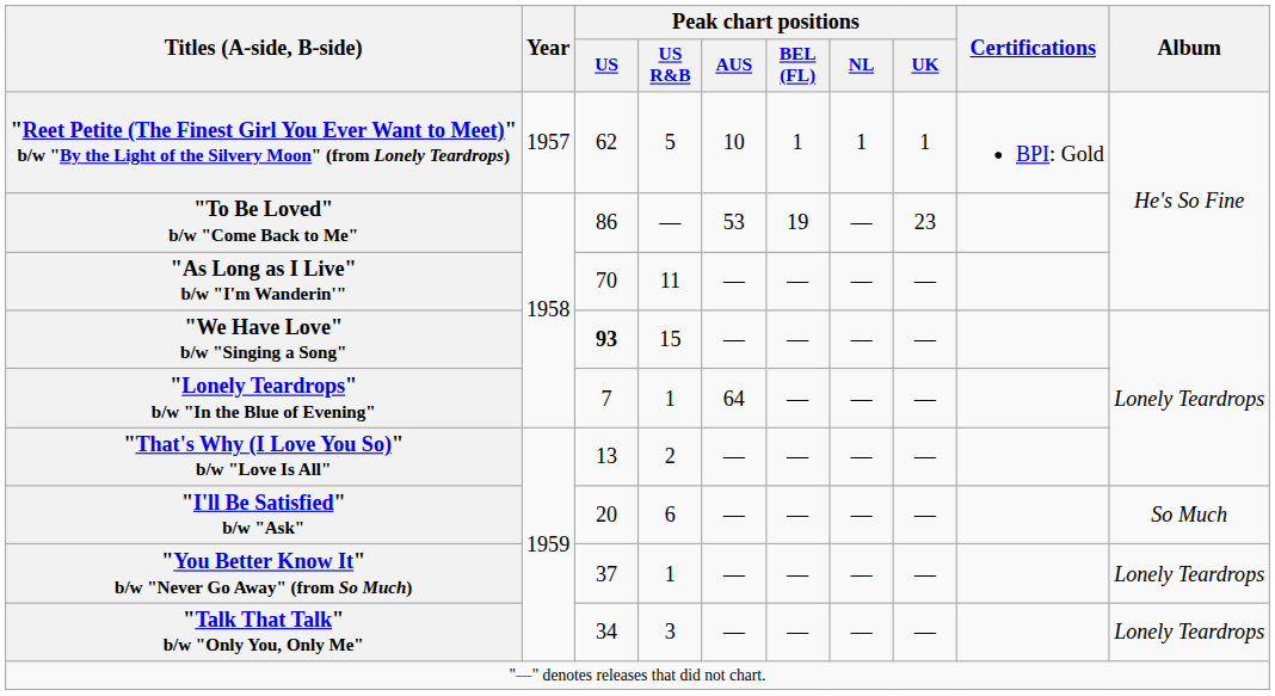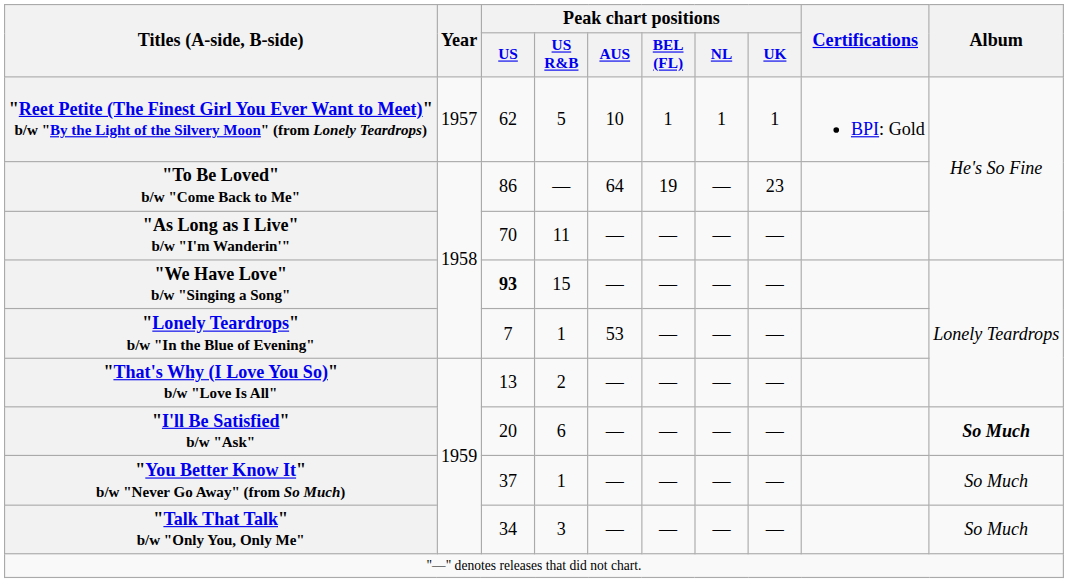"To Be Loved" b/w "Come Back to Me" | Peak chart positions / AUS: 53 -> 64
"Lonely Teardrops" b/w "In the Blue of Evening" | Peak chart positions / AUS: 64 -> 53
"I'll Be Satisfied" b/w "Ask" | Album: normal -> bold
"You Better Know It" b/w "Never Go Away" (from So Much) | Album: Lonely Teardrops -> So Much
"Talk That Talk" b/w "Only You, Only Me" | Album: Lonely Teardrops -> So Much
